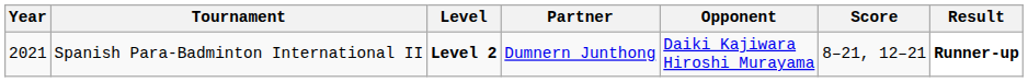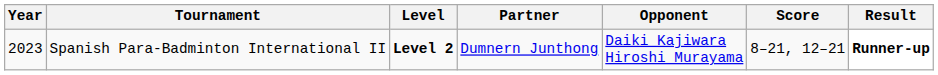Spanish Para-Badminton International II | Year: 2021 -> 2023
